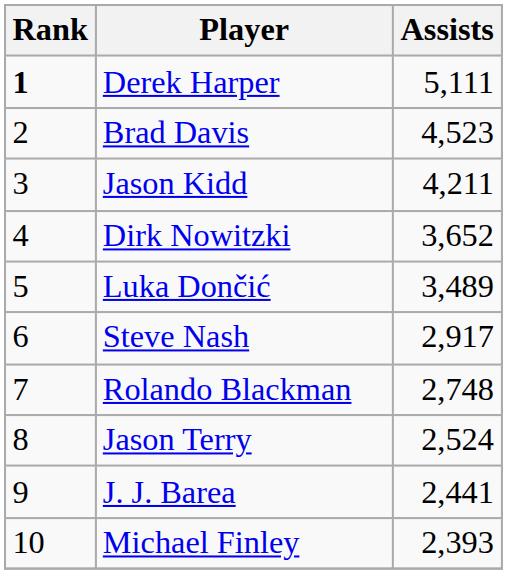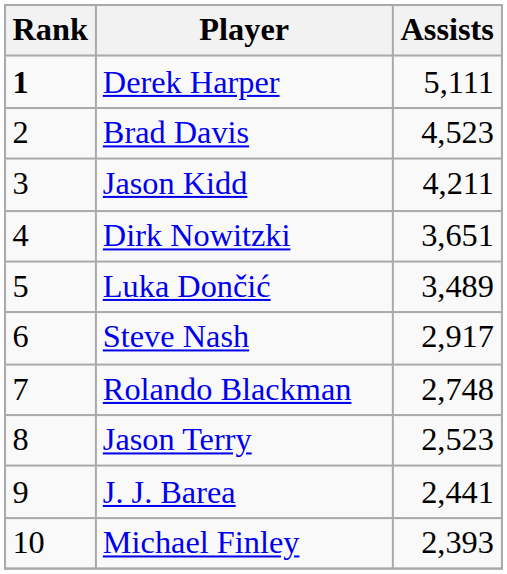Dirk Nowitzki | Assists: 3,652 -> 3,651
Jason Terry | Assists: 2,524 -> 2,523
